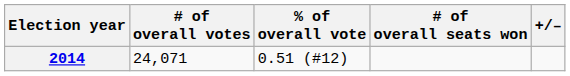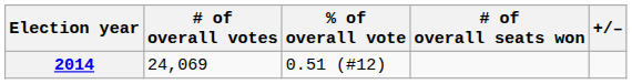2014 | # of overall votes: 24,071 -> 24,069
